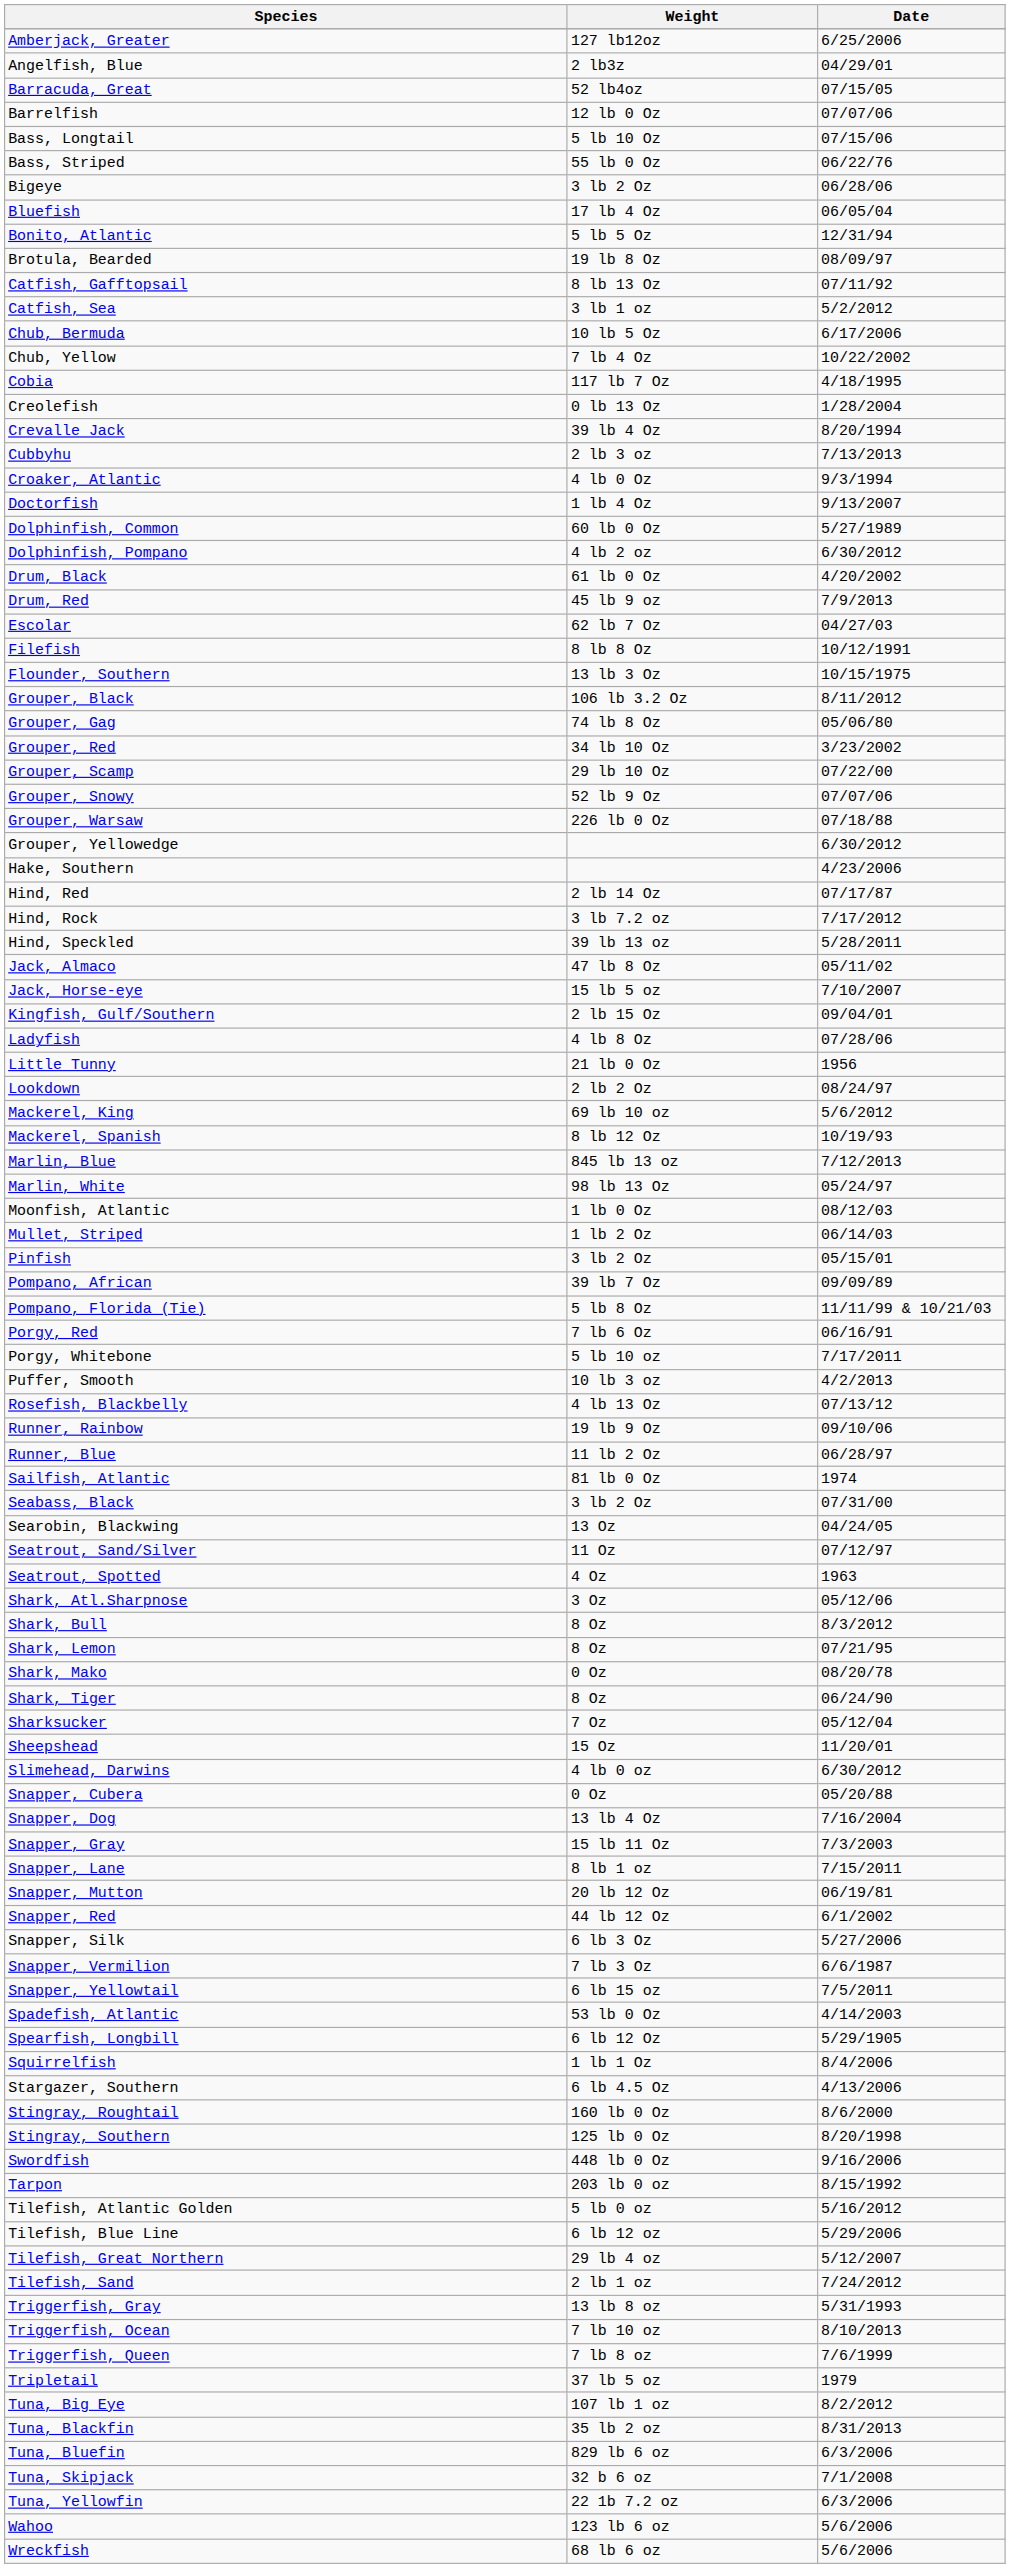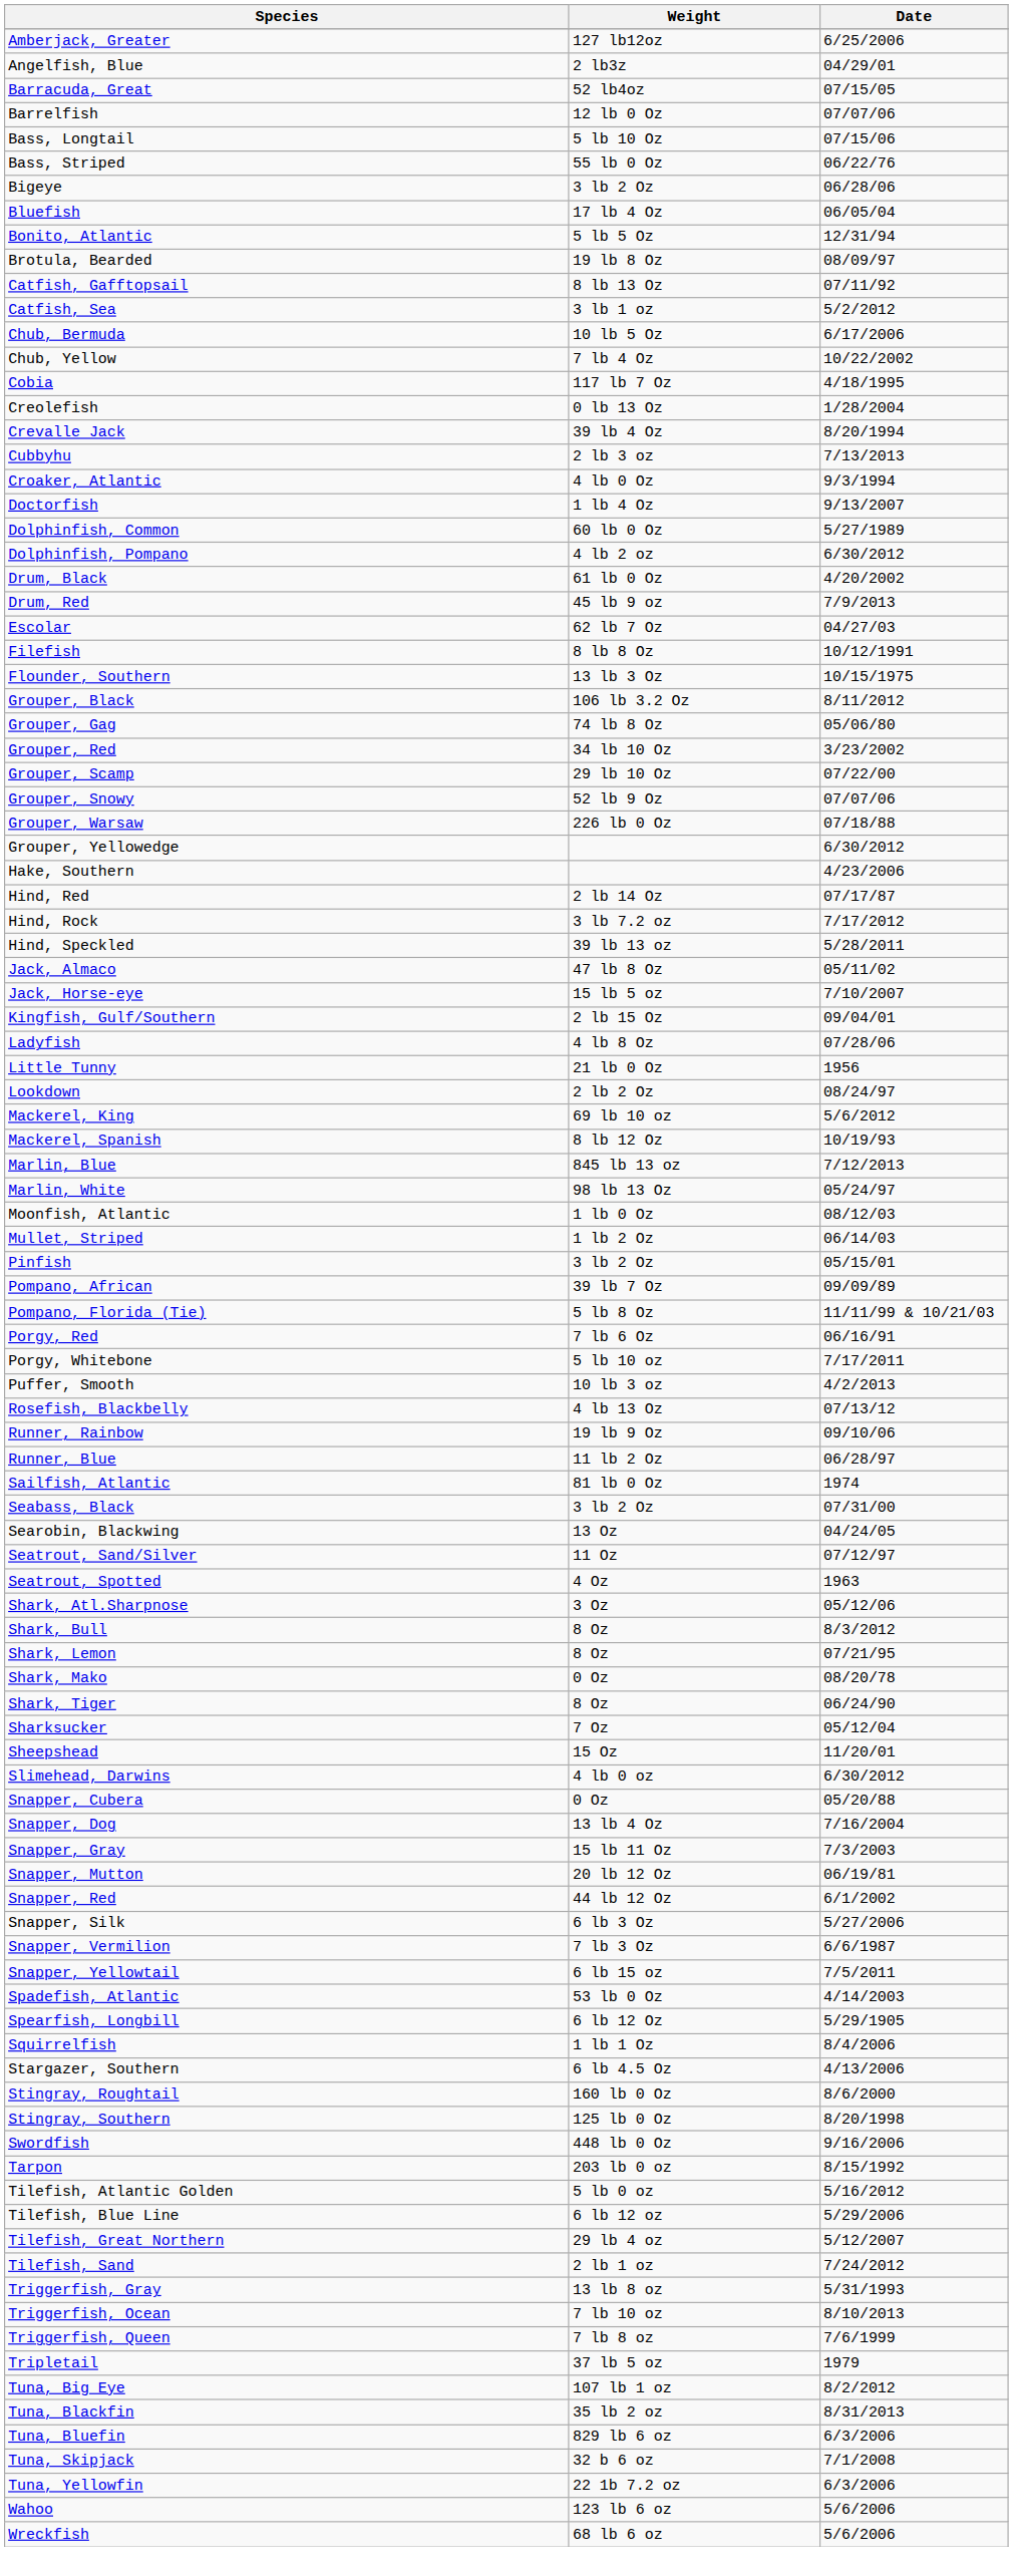- row: Snapper, Lane | 8 lb 1 oz | 7/15/2011
